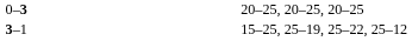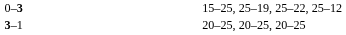0–3 | column 4: 20–25, 20–25, 20–25 -> 15–25, 25–19, 25–22, 25–12
3–1 | column 4: 15–25, 25–19, 25–22, 25–12 -> 20–25, 20–25, 20–25
